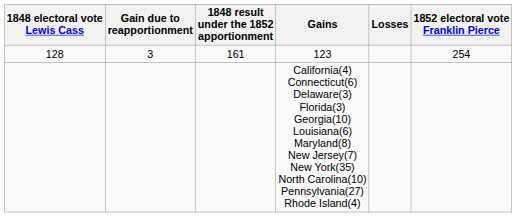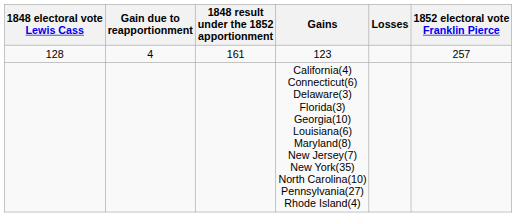123 | Gain due to reapportionment: 3 -> 4
123 | 1852 electoral vote Franklin Pierce: 254 -> 257
